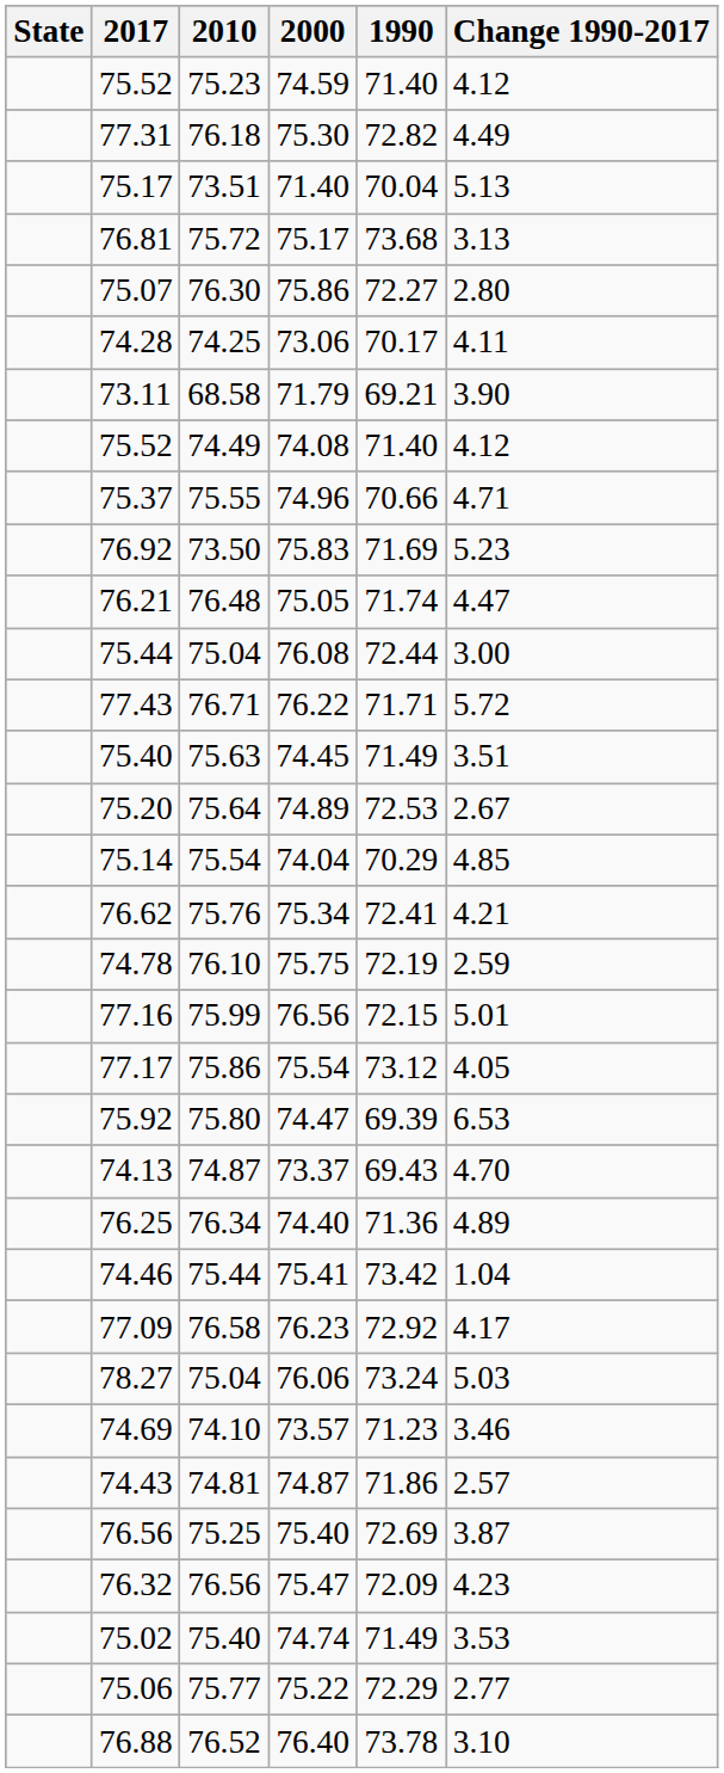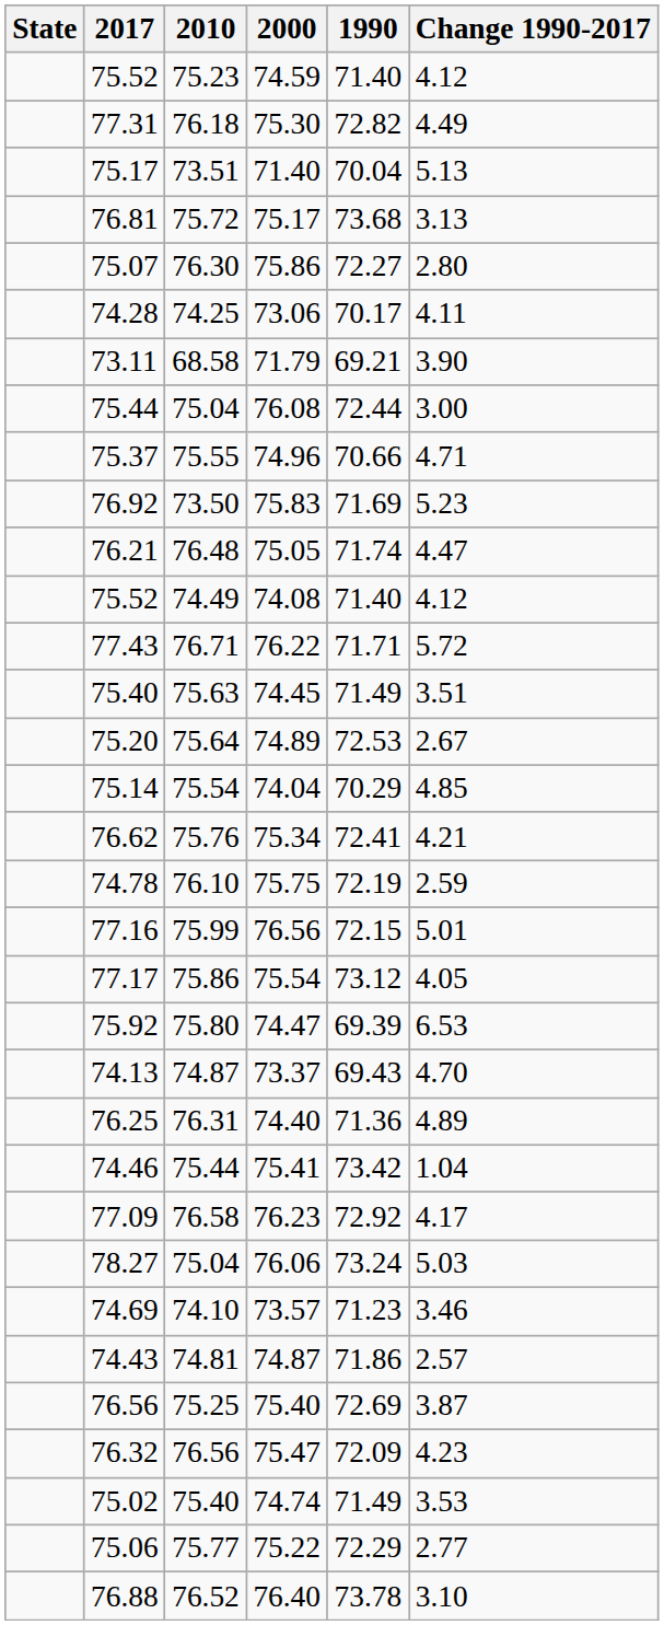rows swapped: 74.08 <-> 76.08
74.40 | 2010: 76.34 -> 76.31
